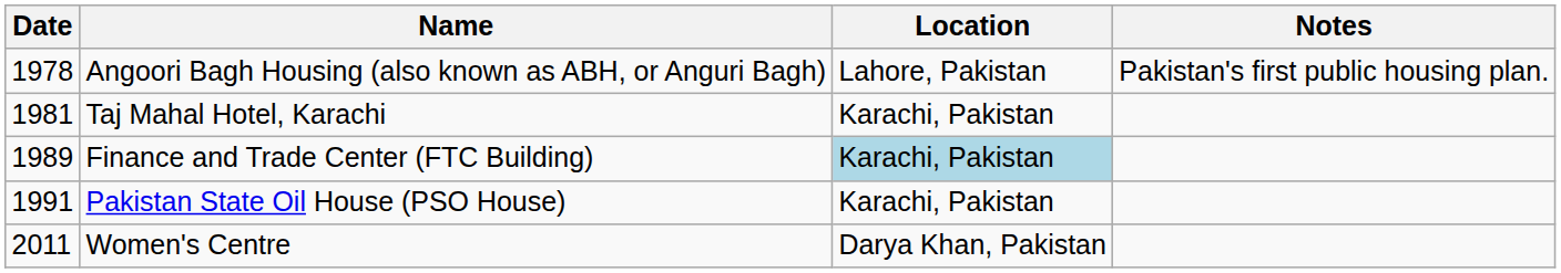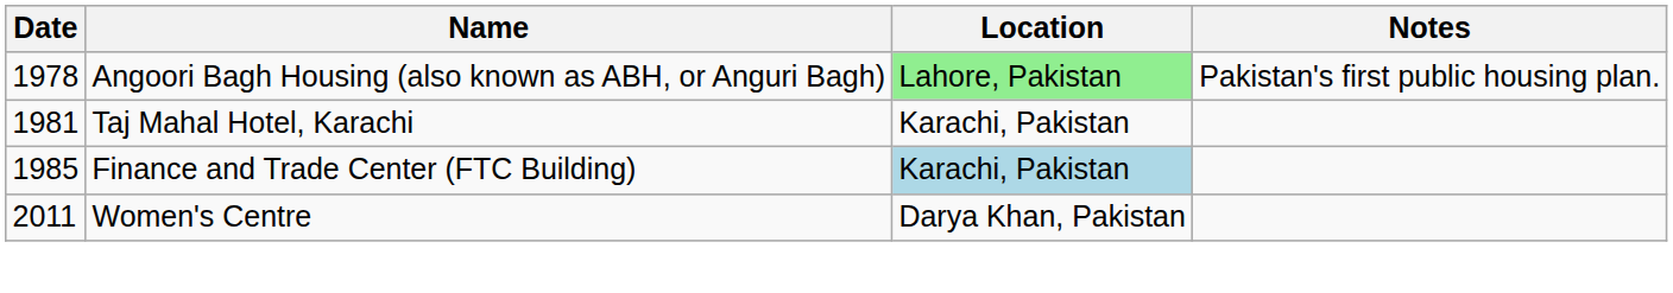Angoori Bagh Housing (also known as ABH, or Anguri Bagh) | Location: no background -> lightgreen background
Finance and Trade Center (FTC Building) | Date: 1989 -> 1985
- row: 1991 | Pakistan State Oil House (PSO House) | Karachi, Pakistan
